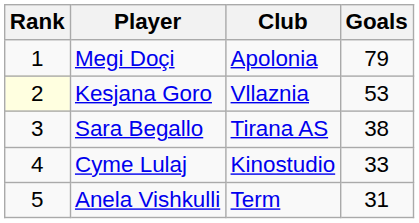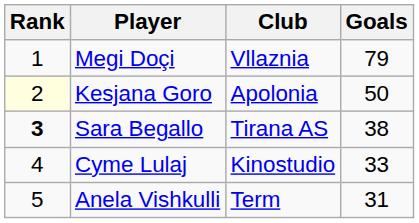Megi Doçi | Club: Apolonia -> Vllaznia
Kesjana Goro | Club: Vllaznia -> Apolonia
Kesjana Goro | Goals: 53 -> 50
Sara Begallo | Rank: normal -> bold
